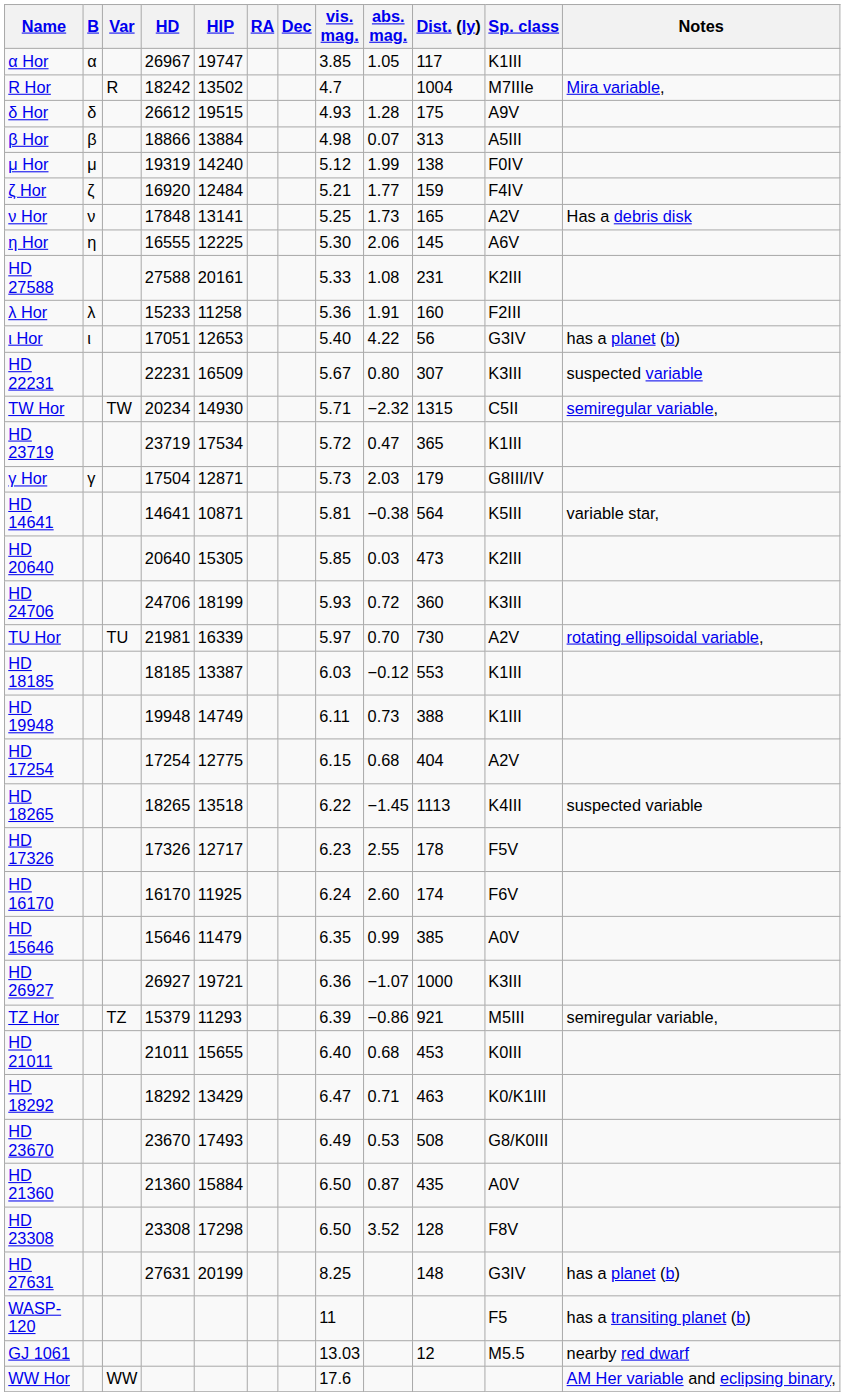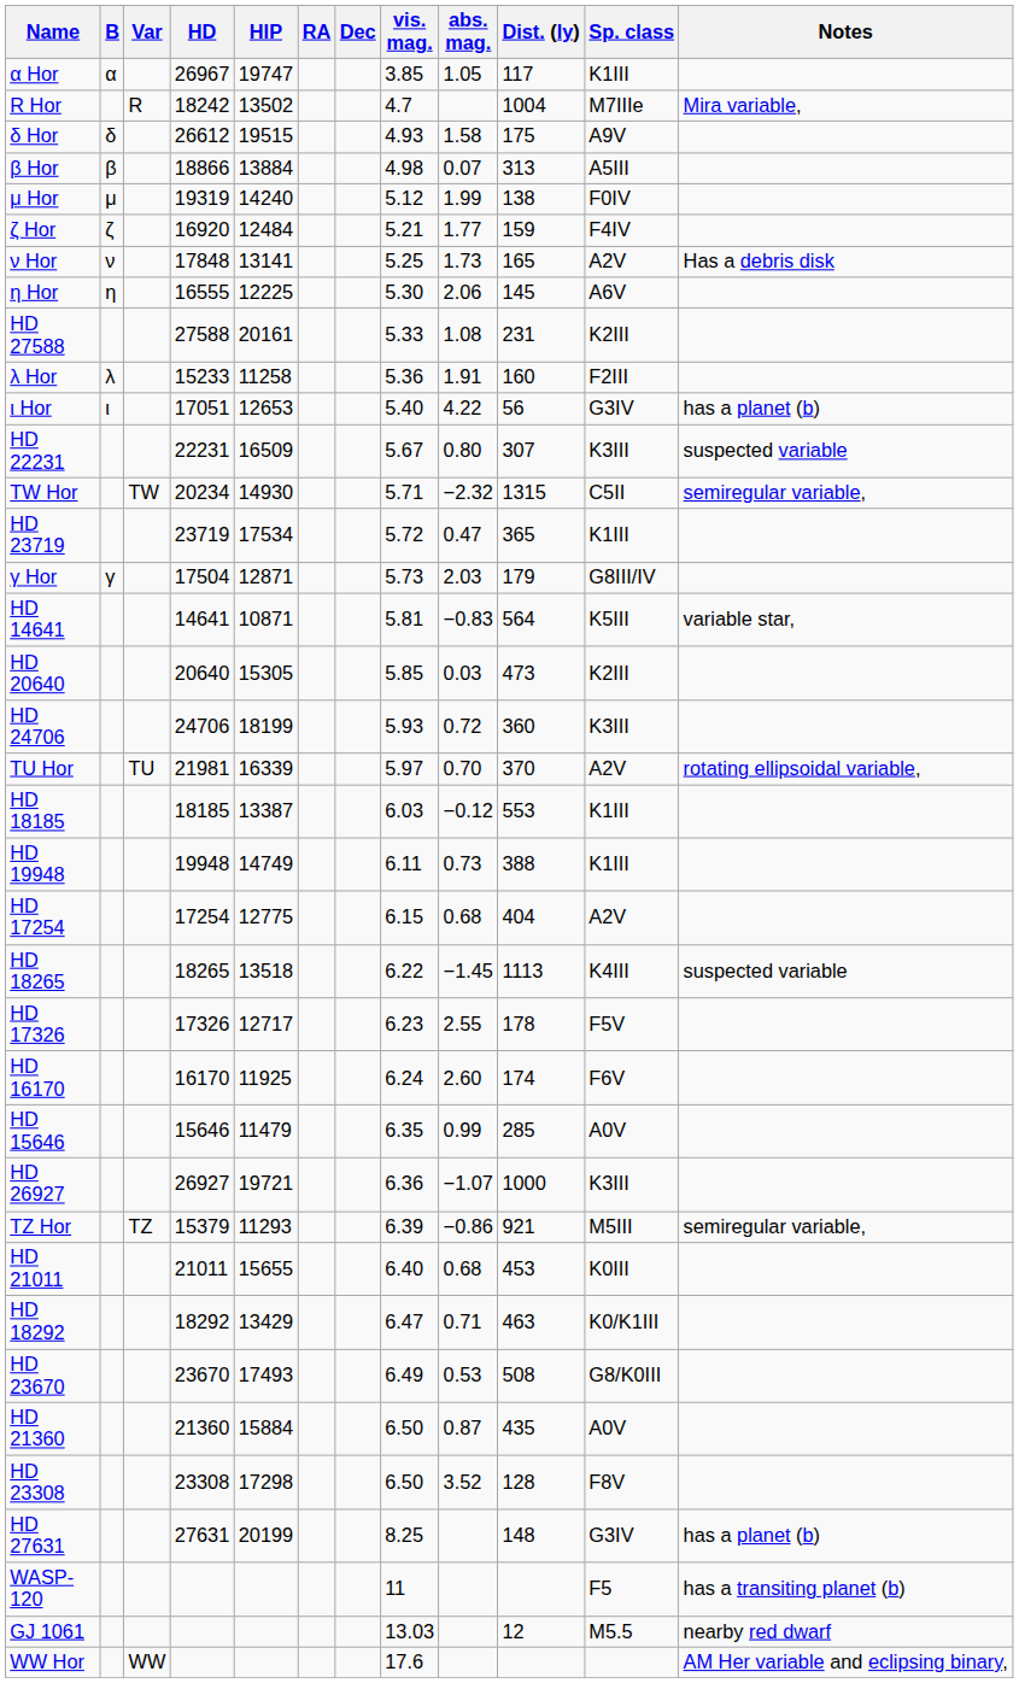δ Hor | abs. mag.: 1.28 -> 1.58
HD 14641 | abs. mag.: −0.38 -> −0.83
TU Hor | Dist. (ly): 730 -> 370
HD 15646 | Dist. (ly): 385 -> 285
